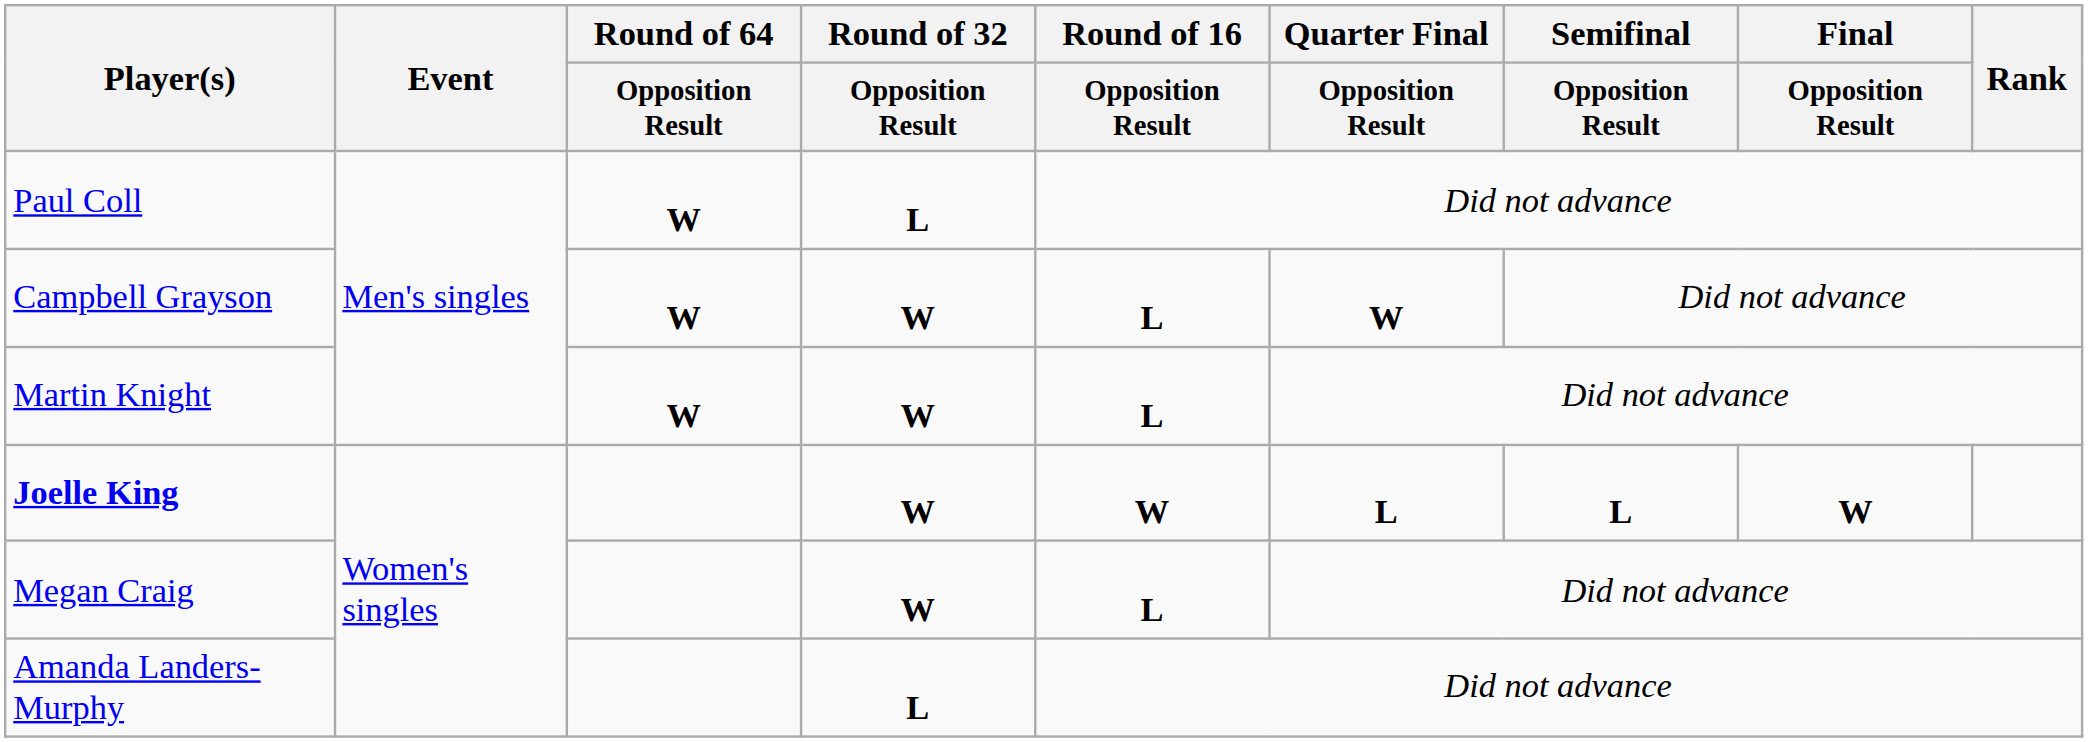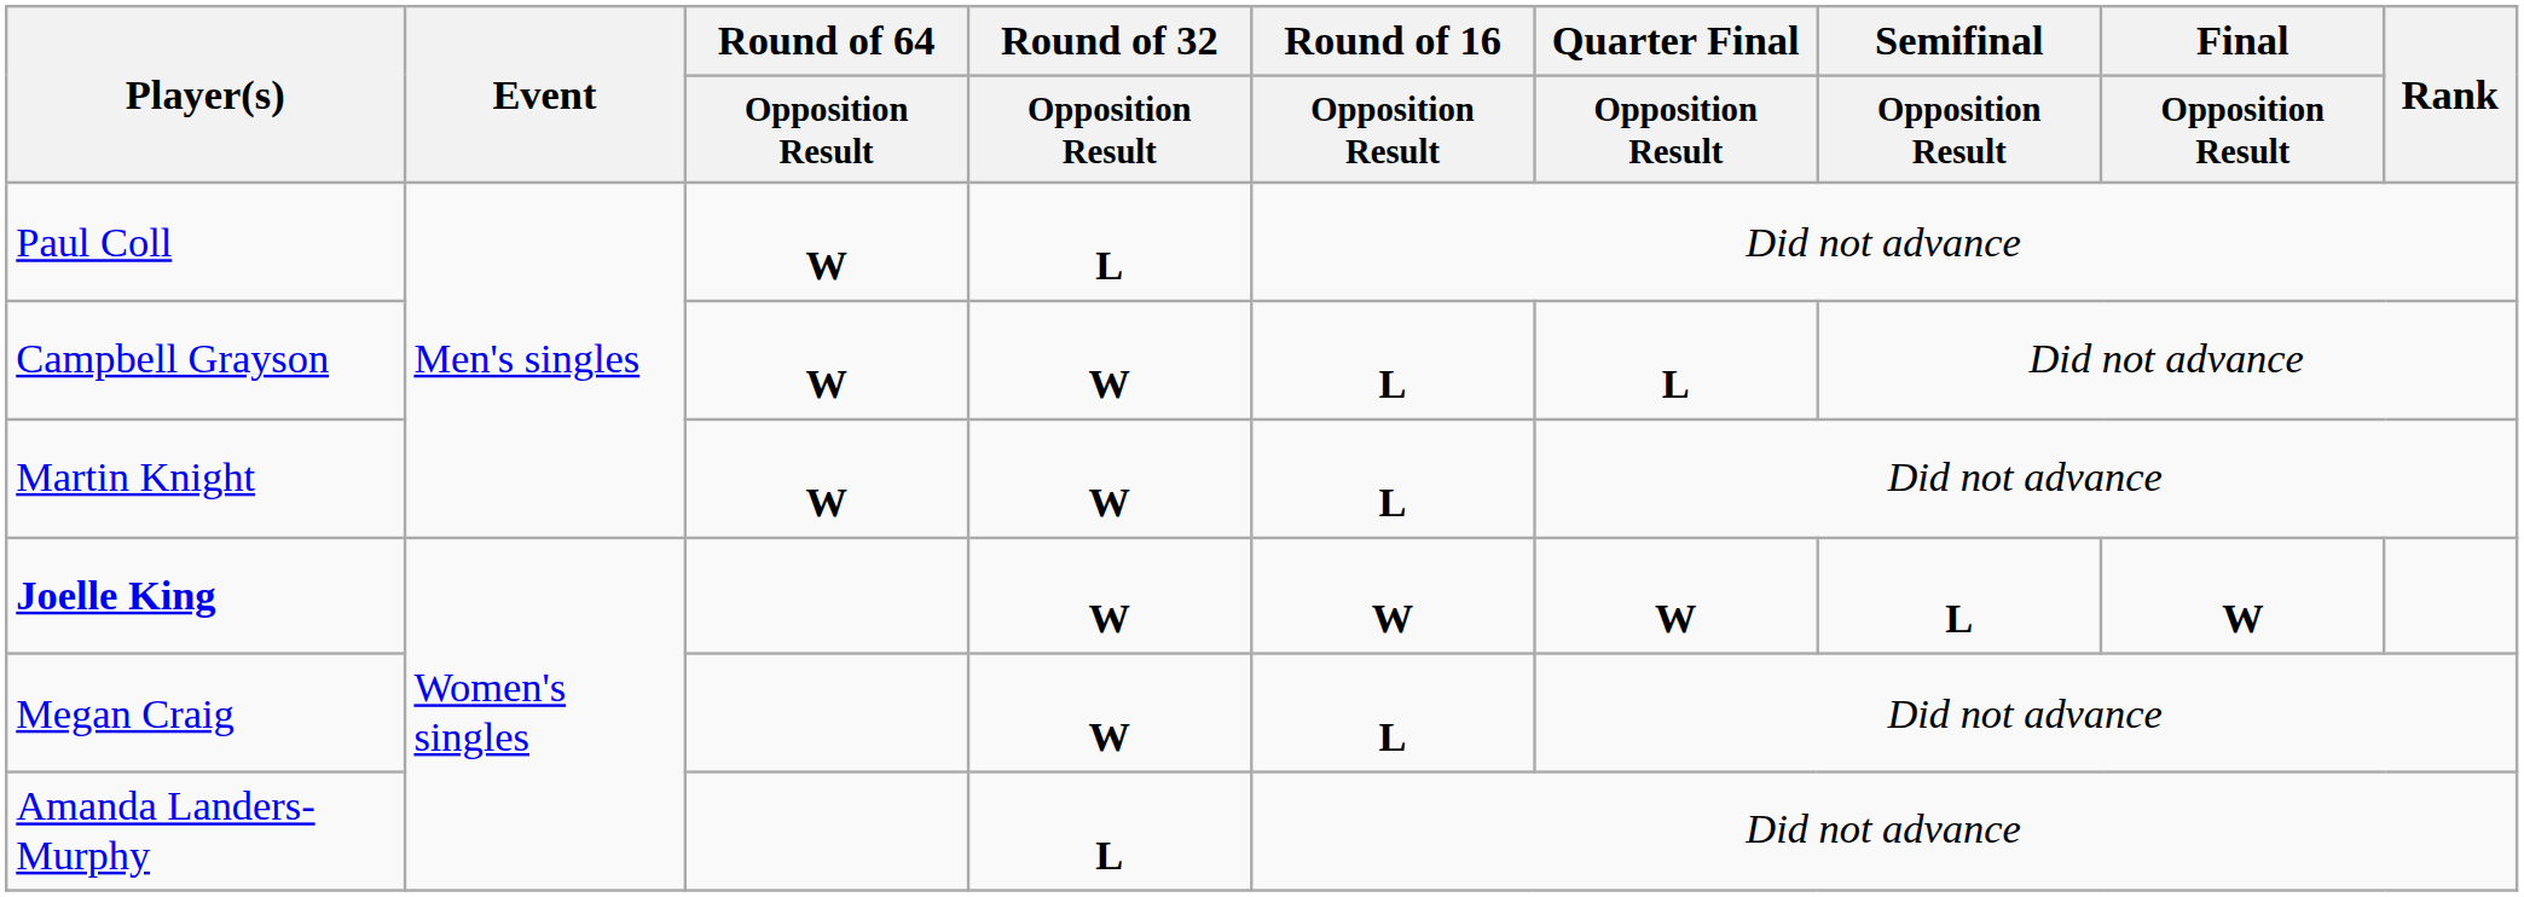Campbell Grayson | Quarter Final / Opposition Result: W -> L
Joelle King | Quarter Final / Opposition Result: L -> W
